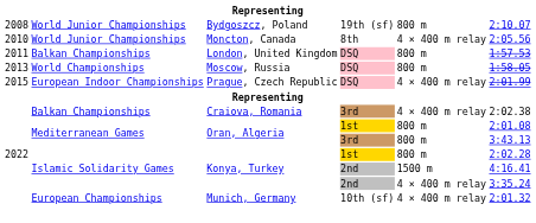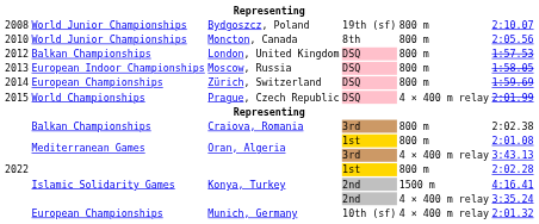Moncton, Canada | column 5: 4 × 400 m relay -> 800 m
London, United Kingdom | column 1: 2011 -> 2012
Moscow, Russia | column 2: World Championships -> European Indoor Championships
+ row: 2014 | European Championships | Zürich, Switzerland | DSQ | 800 m | 1:59.69
Prague, Czech Republic | column 2: European Indoor Championships -> World Championships
Craiova, Romania | column 5: 4 × 400 m relay -> 800 m
Oran, Algeria / 3rd | column 5: 800 m -> 4 × 400 m relay
